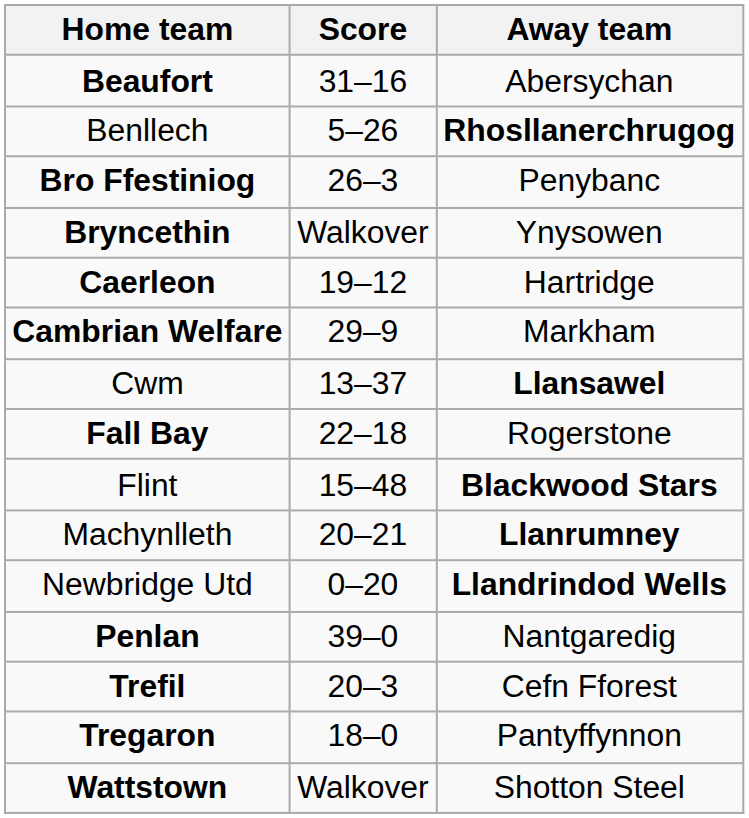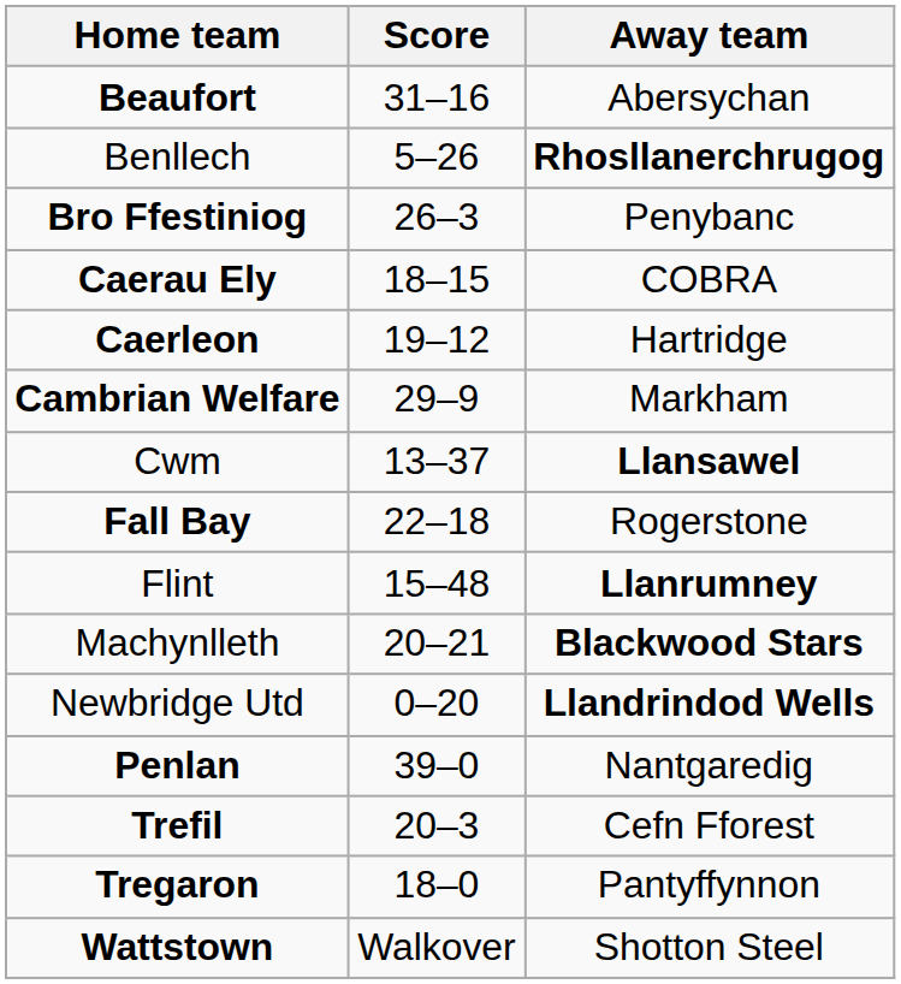- row: Bryncethin | Walkover | Ynysowen
+ row: Caerau Ely | 18–15 | COBRA
Flint | Away team: Blackwood Stars -> Llanrumney
Machynlleth | Away team: Llanrumney -> Blackwood Stars
